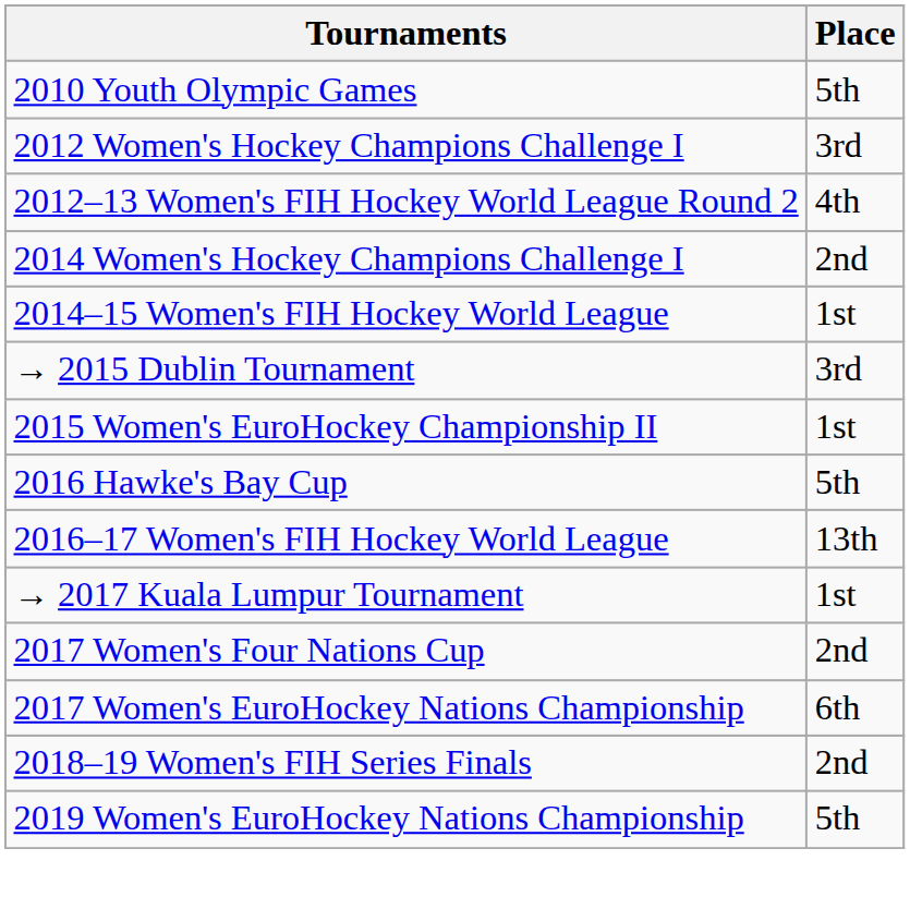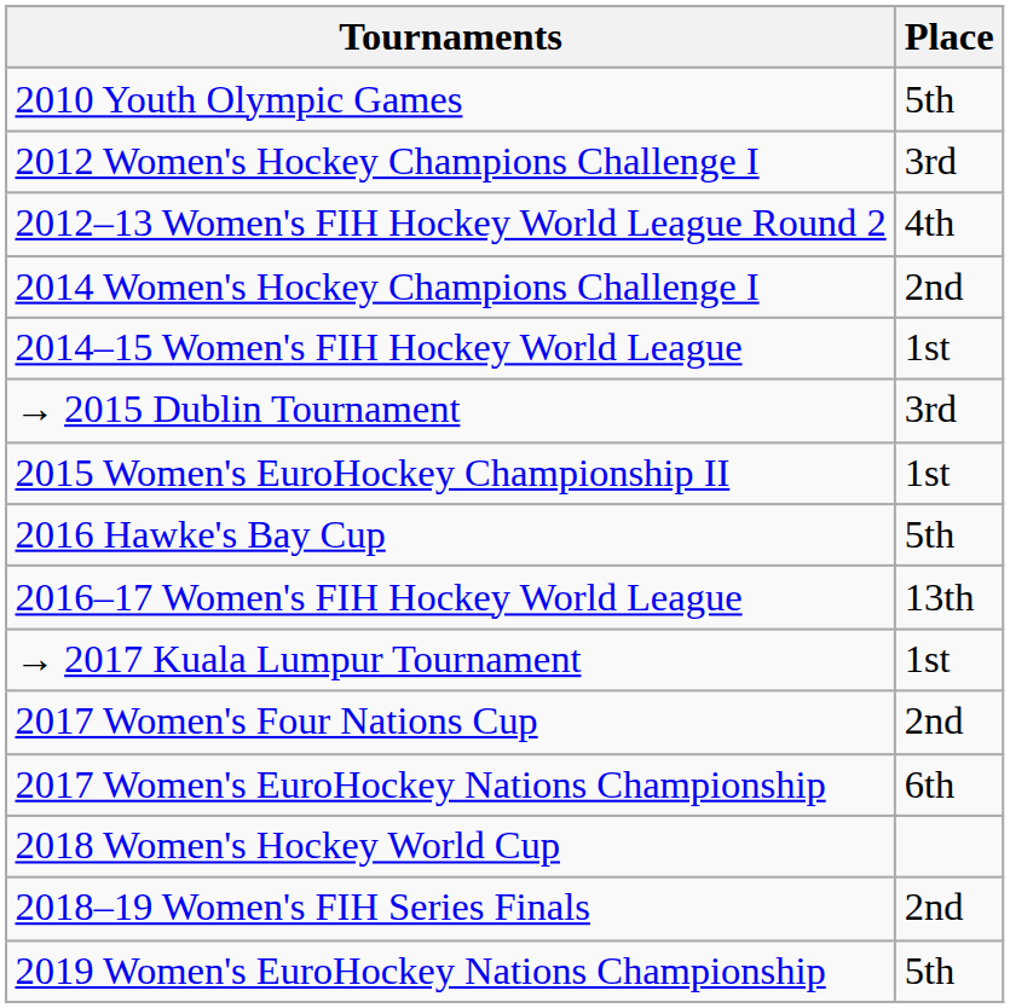+ row: 2018 Women's Hockey World Cup
